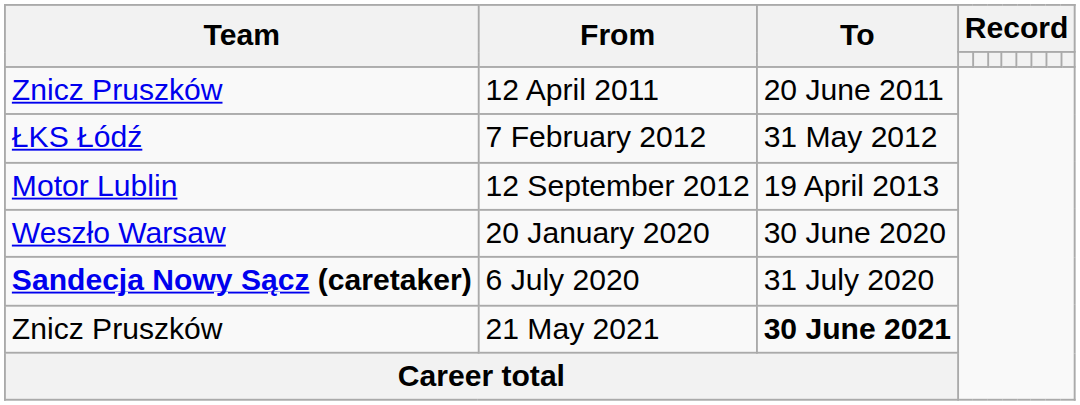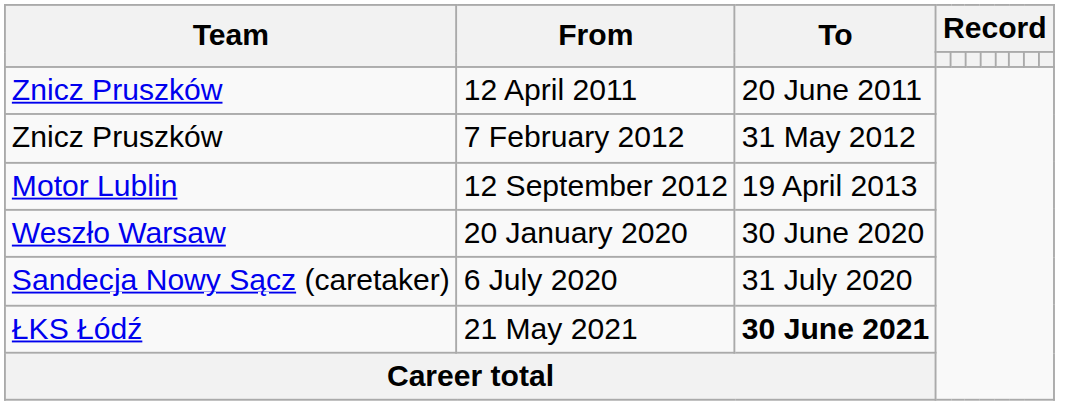7 February 2012 | Team: ŁKS Łódź -> Znicz Pruszków
6 July 2020 | Team: bold -> normal
21 May 2021 | Team: Znicz Pruszków -> ŁKS Łódź
